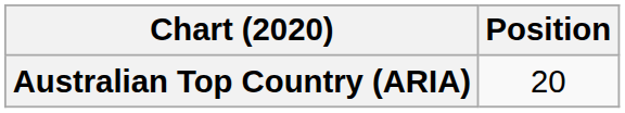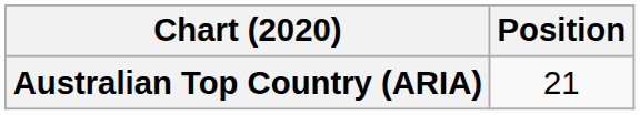Australian Top Country (ARIA) | Position: 20 -> 21
